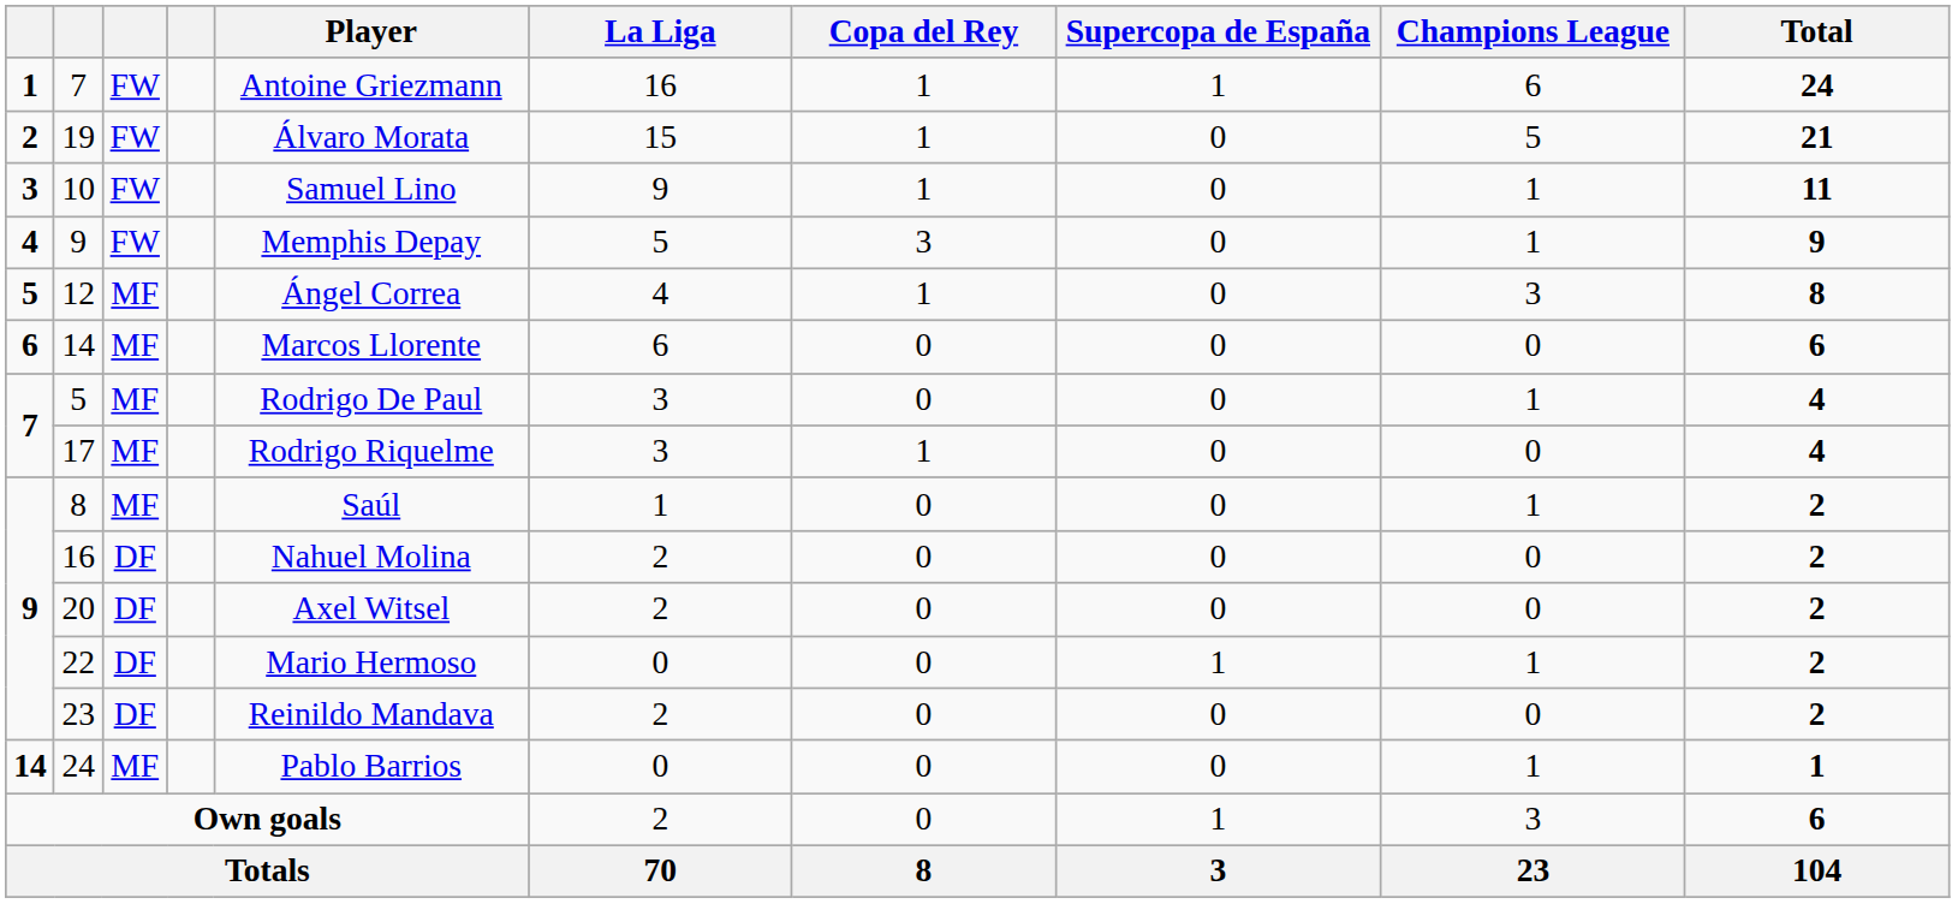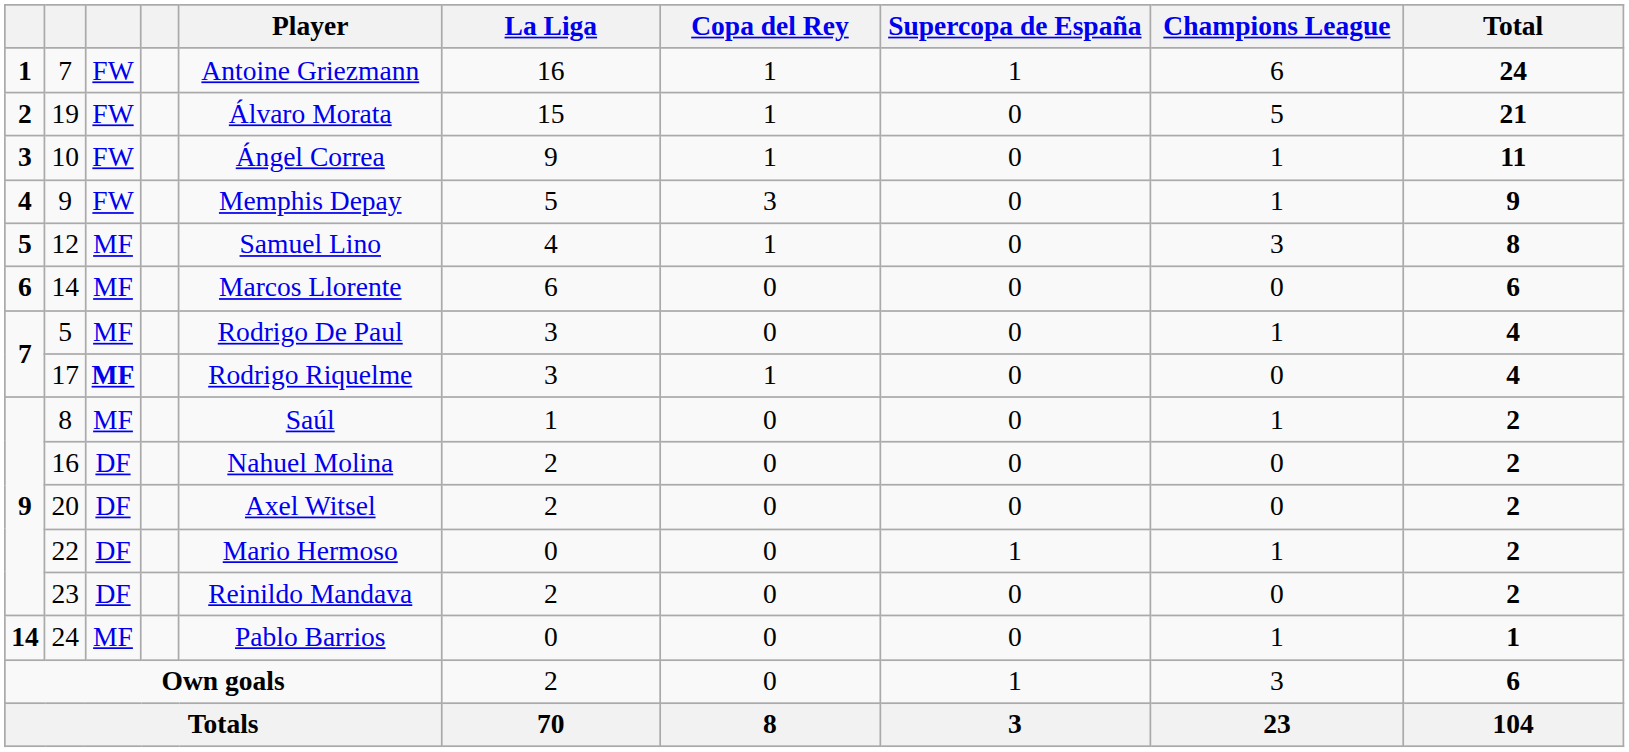10 | Player: Samuel Lino -> Ángel Correa
12 | Player: Ángel Correa -> Samuel Lino
17 | column 3: normal -> bold
